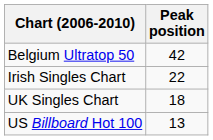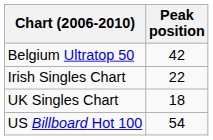US Billboard Hot 100 | Peak position: 13 -> 54
